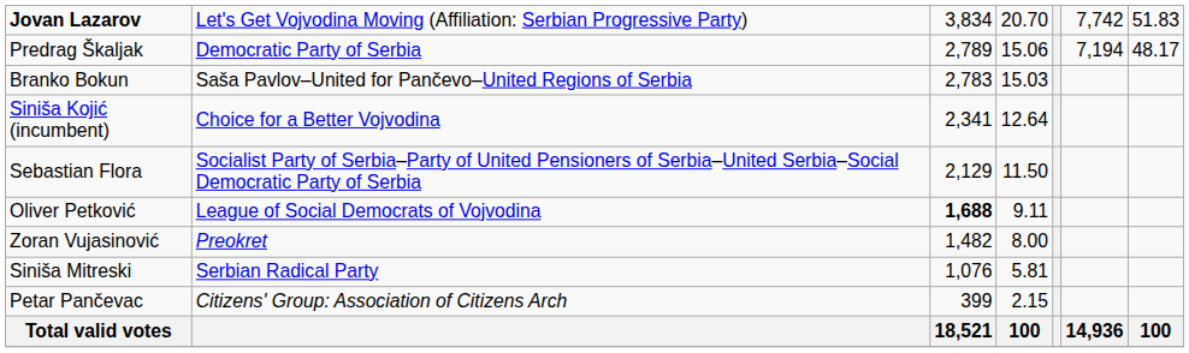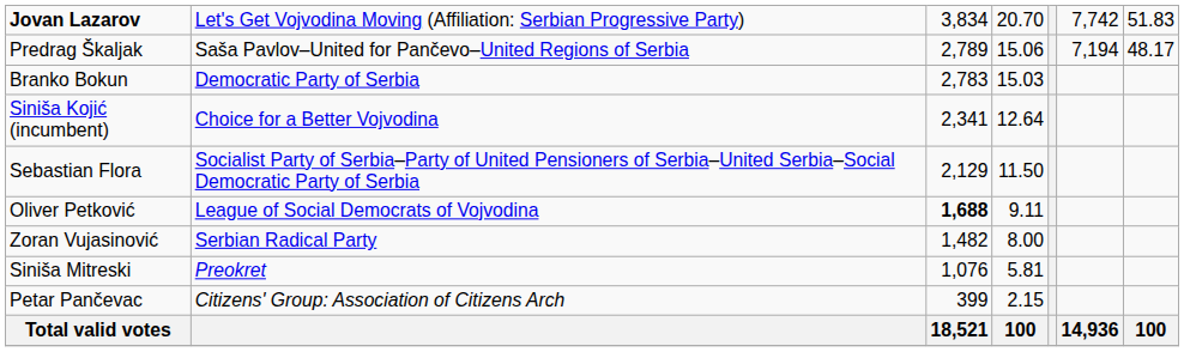Predrag Škaljak | column 2: Democratic Party of Serbia -> Saša Pavlov–United for Pančevo–United Regions of Serbia
Branko Bokun | column 2: Saša Pavlov–United for Pančevo–United Regions of Serbia -> Democratic Party of Serbia
Zoran Vujasinović | column 2: Preokret -> Serbian Radical Party
Siniša Mitreski | column 2: Serbian Radical Party -> Preokret
